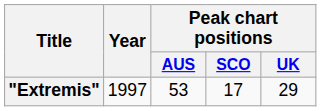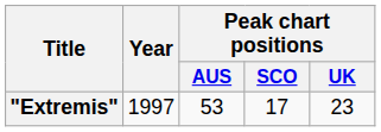"Extremis" | Peak chart positions / UK: 29 -> 23
